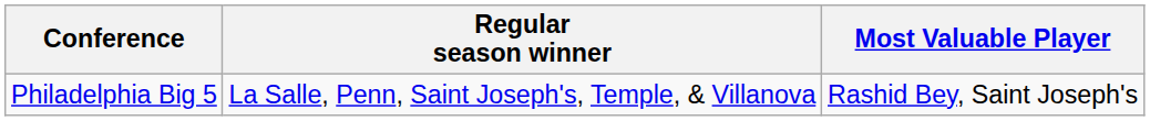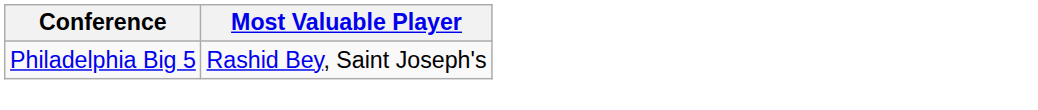- column: Regular season winner | La Salle, Penn, Saint Joseph's, Temple, & Villanova
